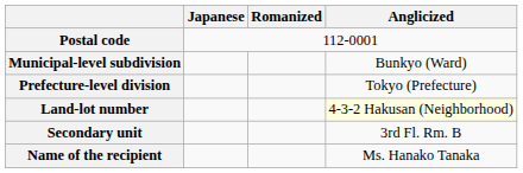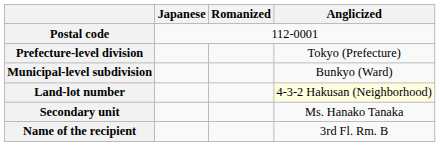rows swapped: Prefecture-level division <-> Municipal-level subdivision
Secondary unit | Anglicized: 3rd Fl. Rm. B -> Ms. Hanako Tanaka
Name of the recipient | Anglicized: Ms. Hanako Tanaka -> 3rd Fl. Rm. B
